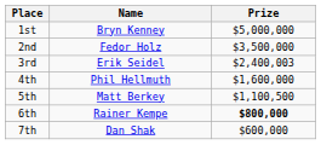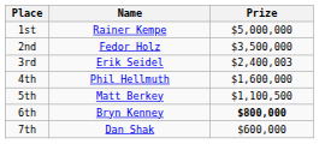1st | Name: Bryn Kenney -> Rainer Kempe
6th | Name: Rainer Kempe -> Bryn Kenney
